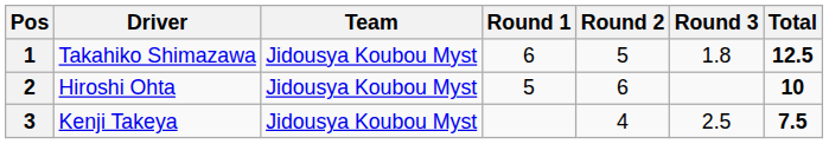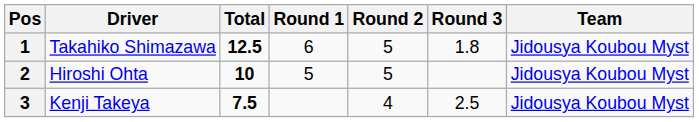columns swapped: Team <-> Total
2 | Round 2: 6 -> 5
